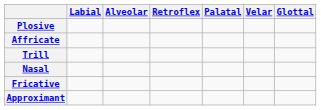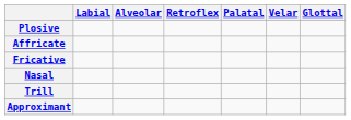rows swapped: Fricative <-> Trill
